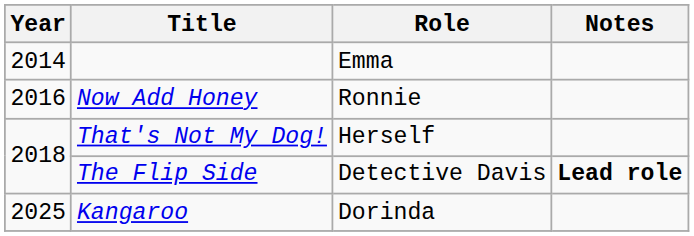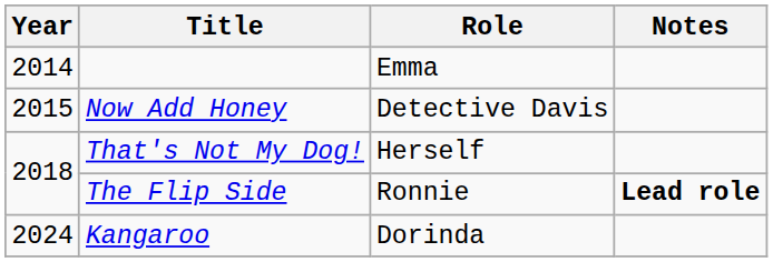Now Add Honey | Year: 2016 -> 2015
Now Add Honey | Role: Ronnie -> Detective Davis
The Flip Side | Role: Detective Davis -> Ronnie
Kangaroo | Year: 2025 -> 2024
